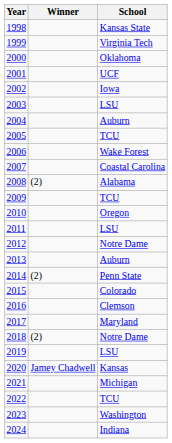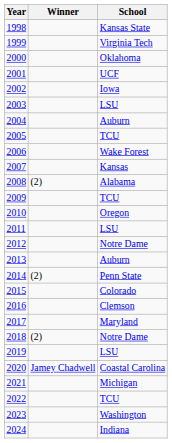2007 | School: Coastal Carolina -> Kansas
2020 | School: Kansas -> Coastal Carolina
